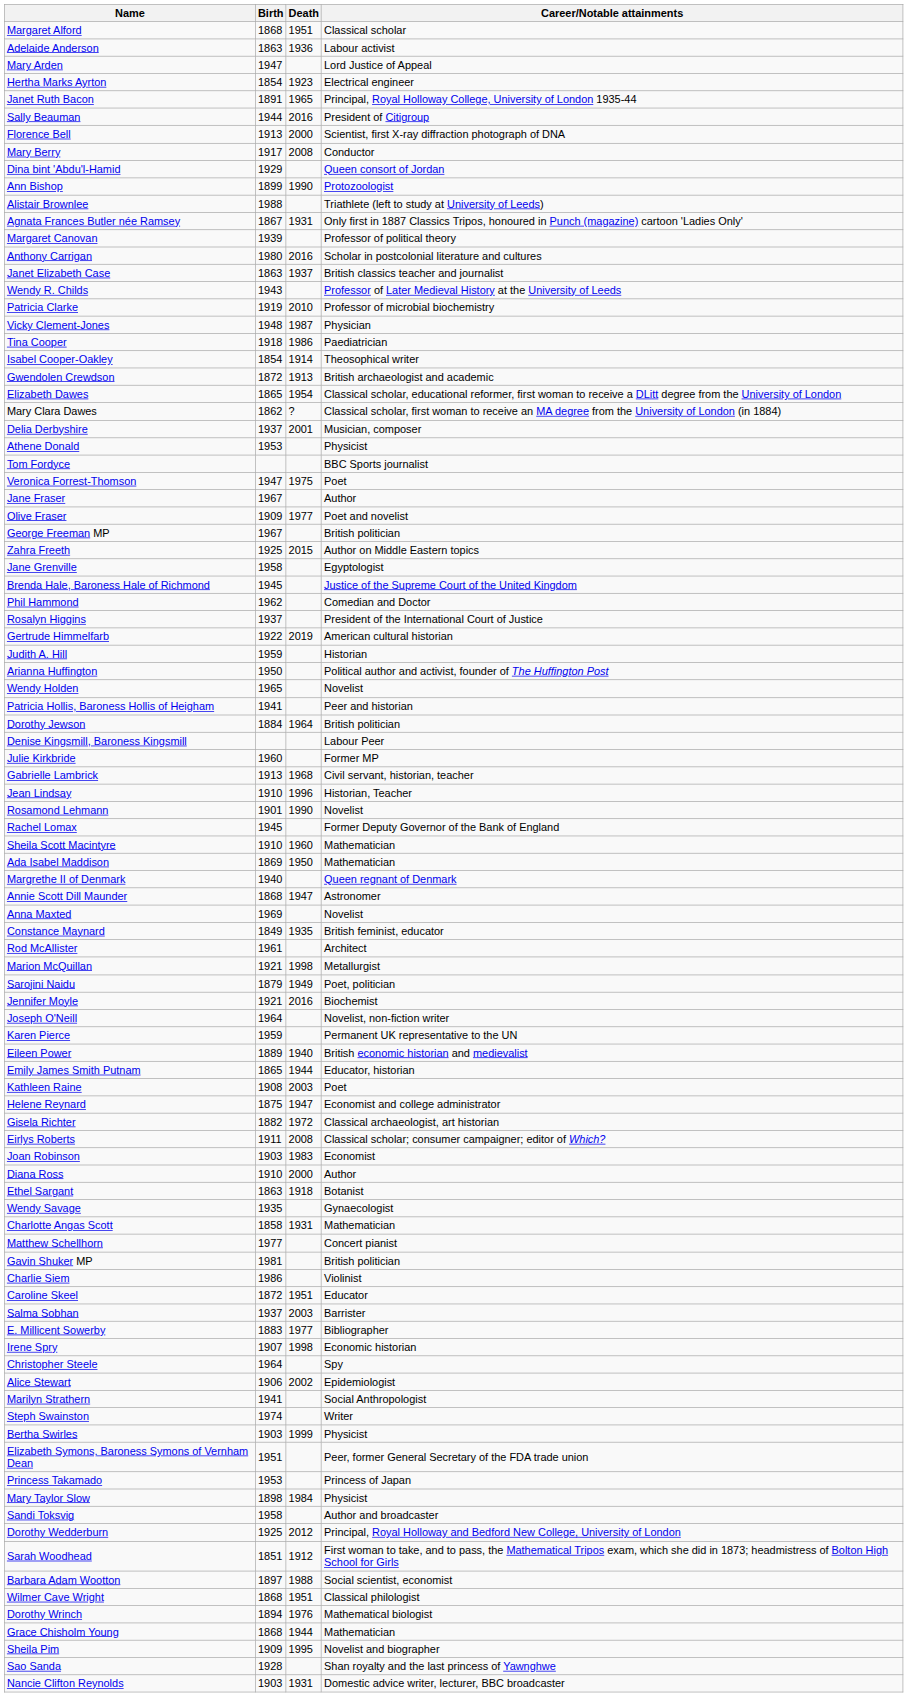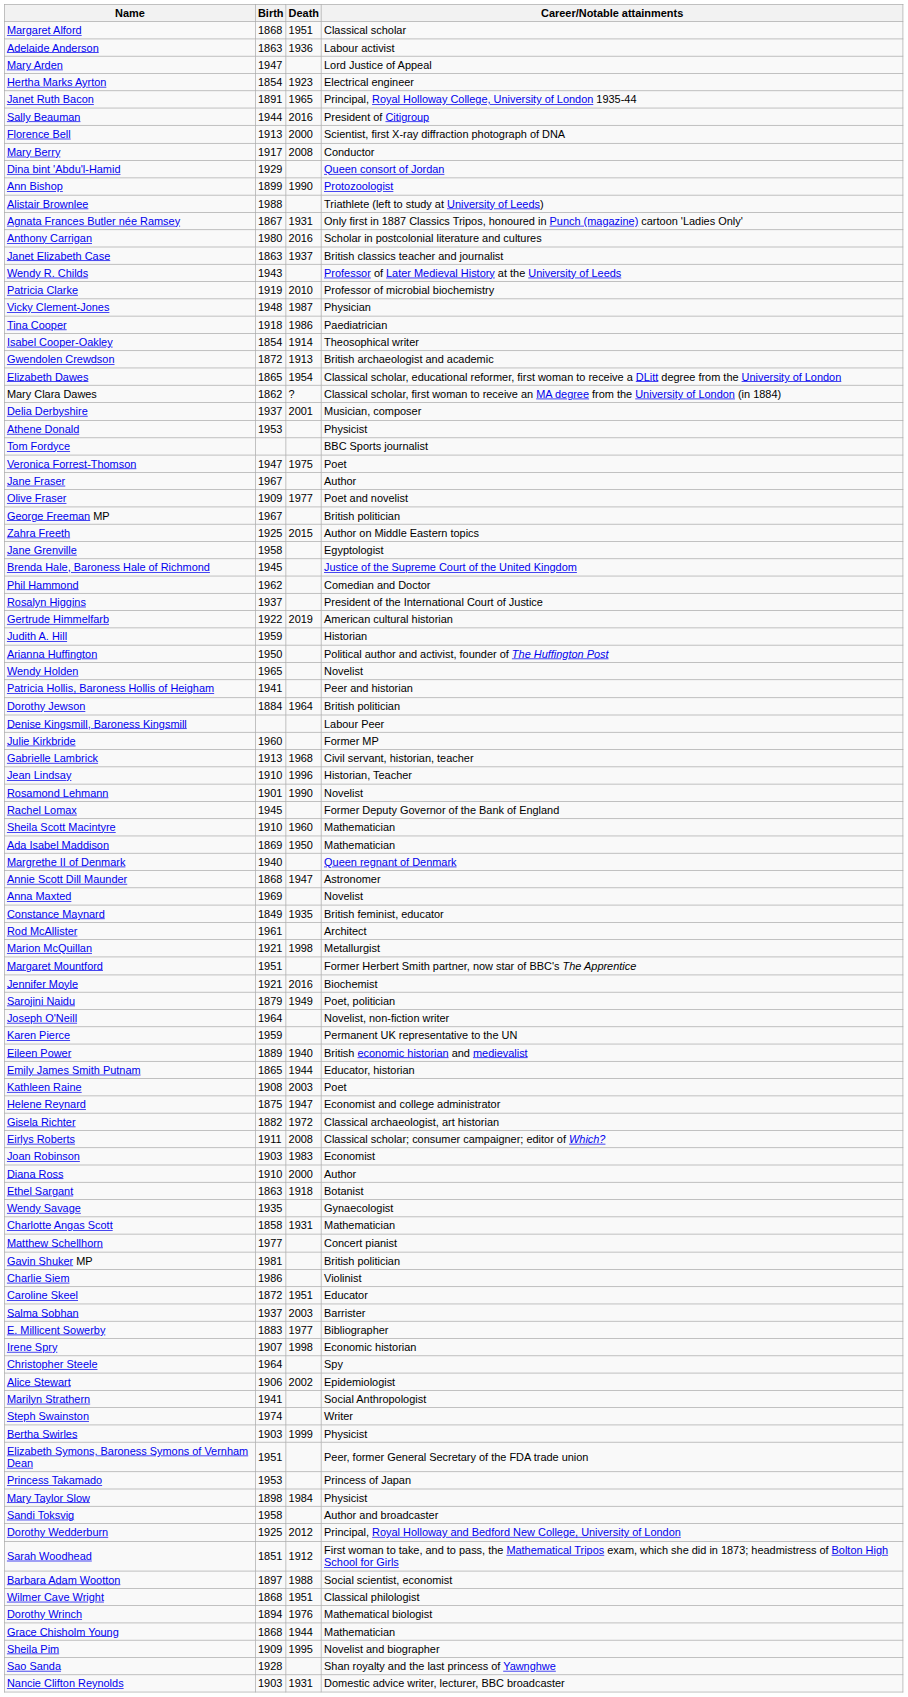- row: Margaret Canovan | 1939 | Professor of political theory
+ row: Margaret Mountford | 1951 | Former Herbert Smith partner, now star of BBC's The Apprentice
rows swapped: Jennifer Moyle <-> Sarojini Naidu
